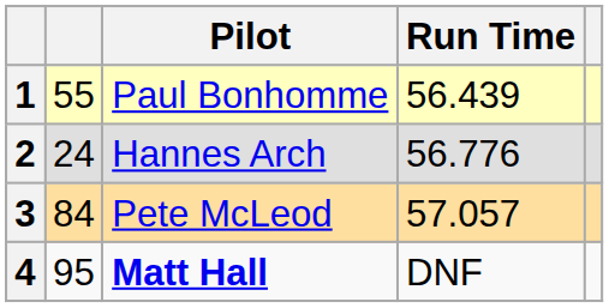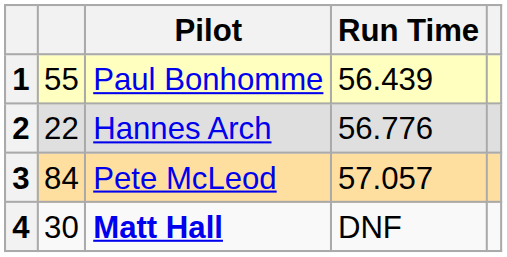2 | column 2: 24 -> 22
4 | column 2: 95 -> 30
